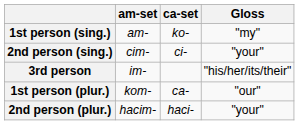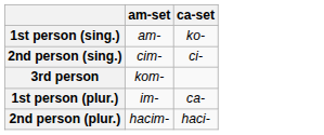- column: Gloss | "my" | "your" | "his/her/its/their" | "our" | "your"
3rd person | am-set: im- -> kom-
1st person (plur.) | am-set: kom- -> im-
